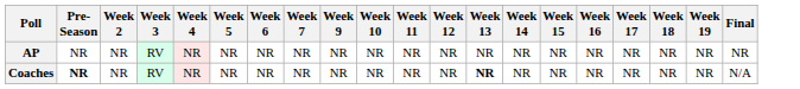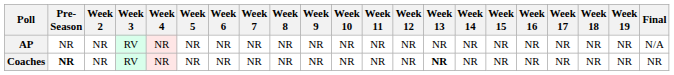+ column: Week 8 | NR | NR
AP | Final: NR -> N/A
Coaches | Final: N/A -> NR
